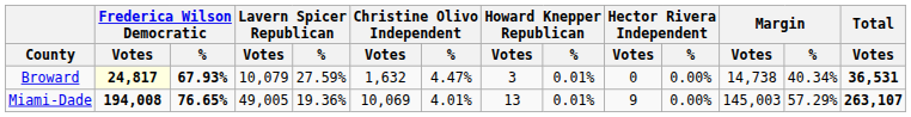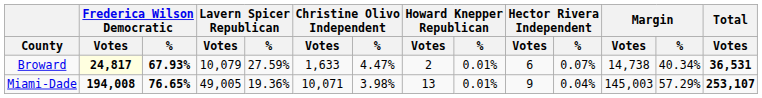Broward | Christine Olivo Independent / Votes: 1,632 -> 1,633
Broward | Howard Knepper Republican / Votes: 3 -> 2
Broward | Hector Rivera Independent / Votes: 0 -> 6
Broward | Hector Rivera Independent / %: 0.00% -> 0.07%
Miami-Dade | Christine Olivo Independent / Votes: 10,069 -> 10,071
Miami-Dade | Christine Olivo Independent / %: 4.01% -> 3.98%
Miami-Dade | Hector Rivera Independent / %: 0.00% -> 0.04%
Miami-Dade | Total / Votes: 263,107 -> 253,107
